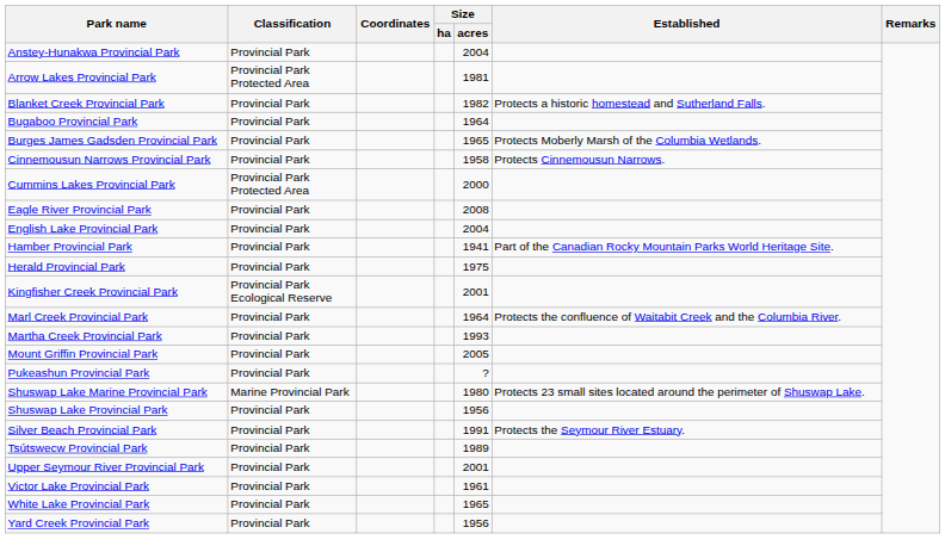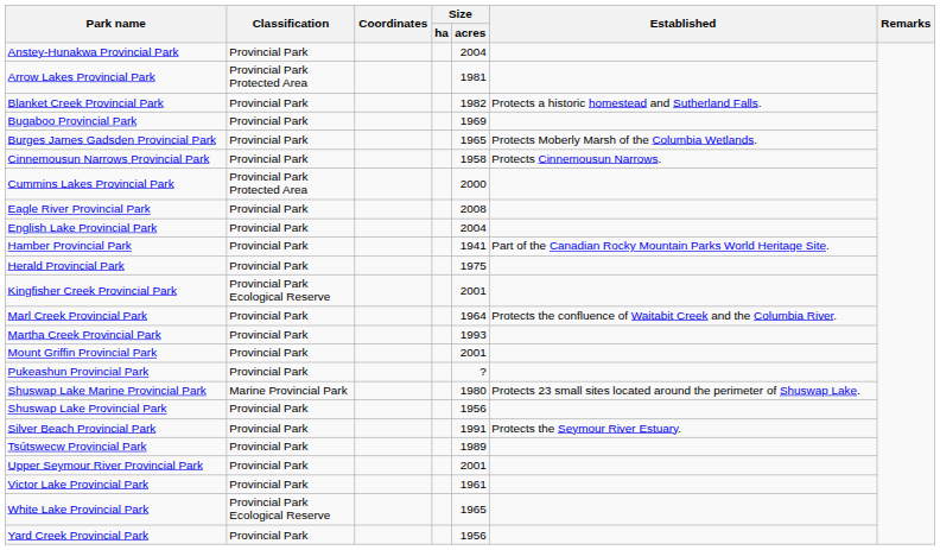Bugaboo Provincial Park | Size / acres: 1964 -> 1969
Mount Griffin Provincial Park | Size / acres: 2005 -> 2001
White Lake Provincial Park | Classification: Provincial Park -> Provincial Park Ecological Reserve
